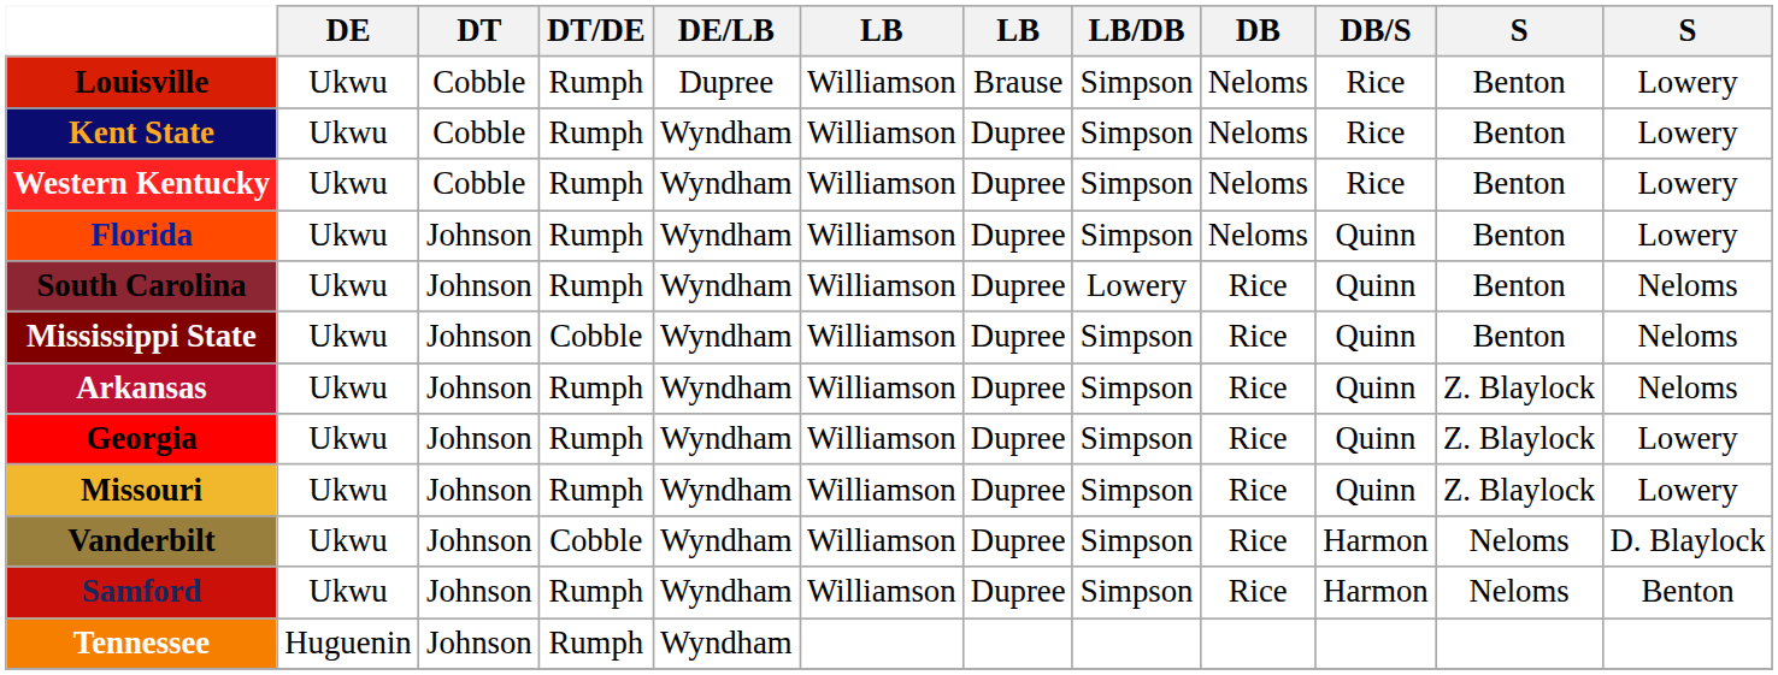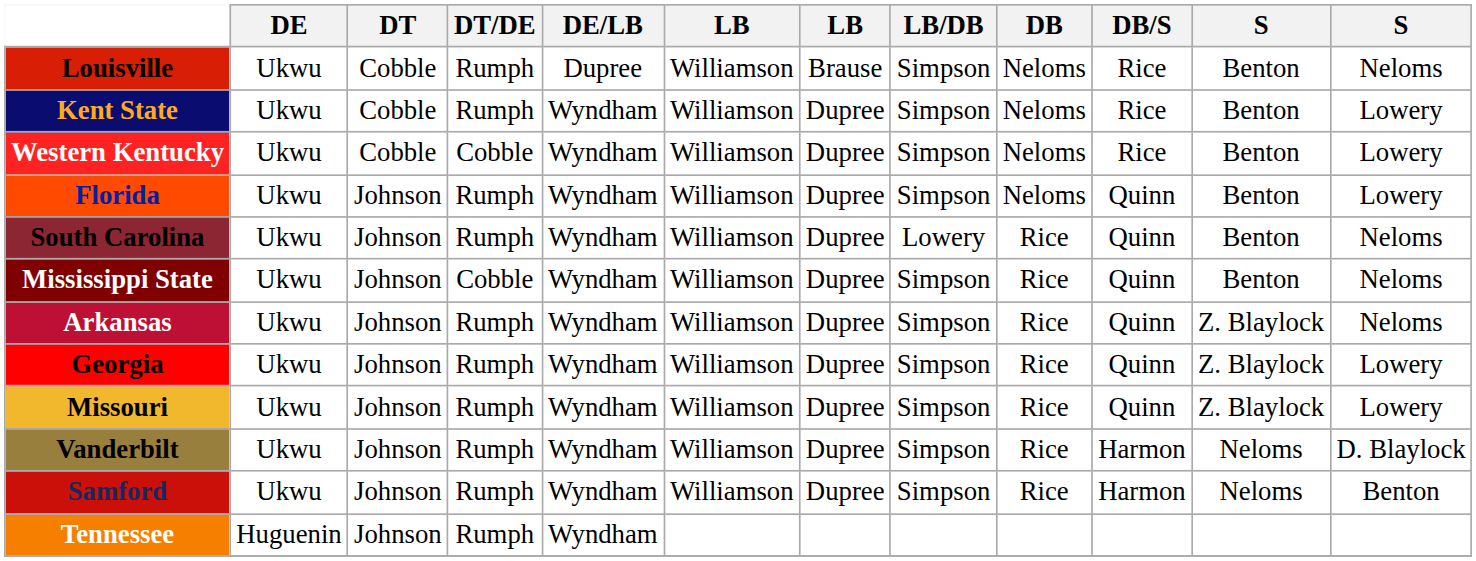Louisville | column 12: Lowery -> Neloms
Western Kentucky | DT/DE: Rumph -> Cobble
Vanderbilt | DT/DE: Cobble -> Rumph
